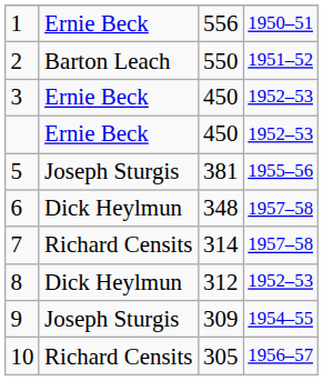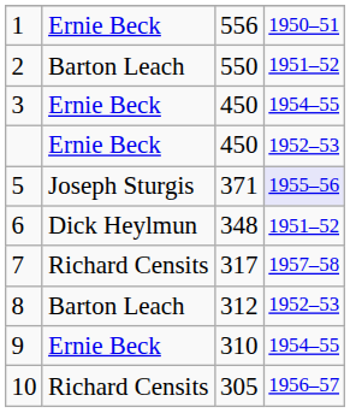3 | column 4: 1952–53 -> 1954–55
5 | column 3: 381 -> 371
5 | column 4: no background -> lavender background
6 | column 4: 1957–58 -> 1951–52
7 | column 3: 314 -> 317
8 | column 2: Dick Heylmun -> Barton Leach
9 | column 2: Joseph Sturgis -> Ernie Beck
9 | column 3: 309 -> 310
